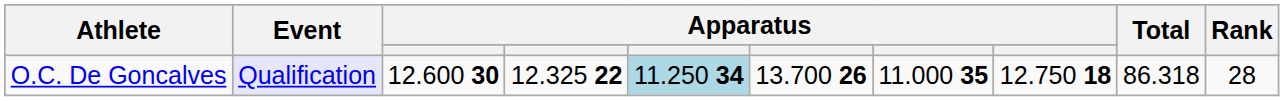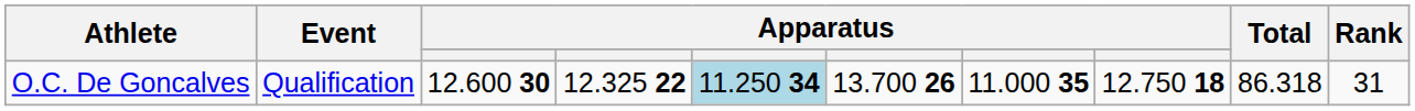O.C. De Goncalves | Event: lavender background -> no background
O.C. De Goncalves | Rank: 28 -> 31
